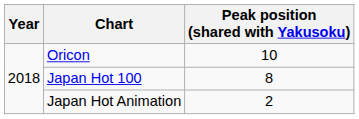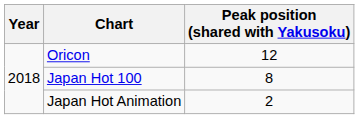Oricon | Peak position (shared with Yakusoku): 10 -> 12
